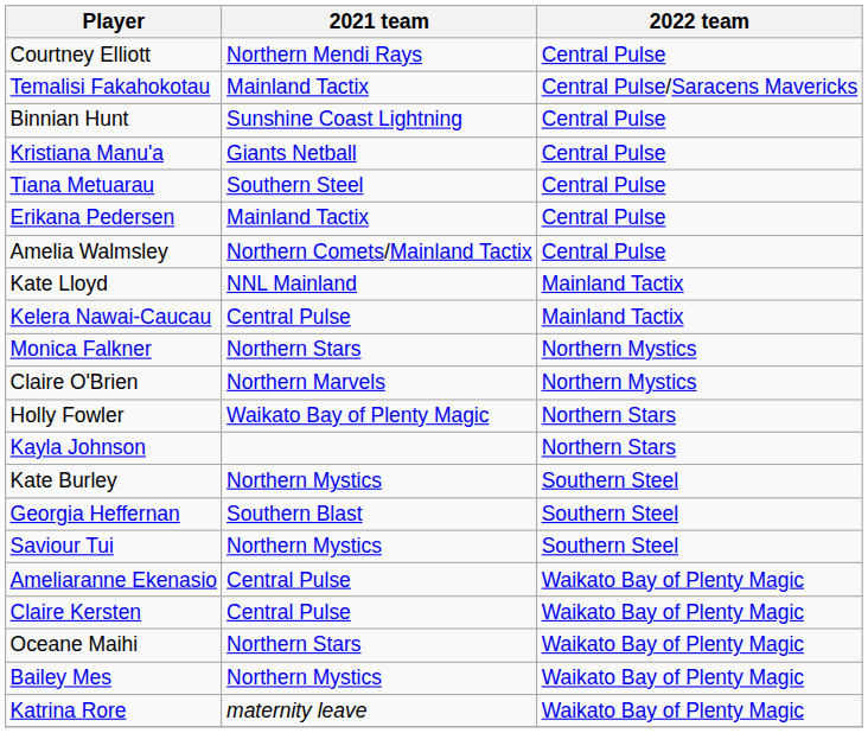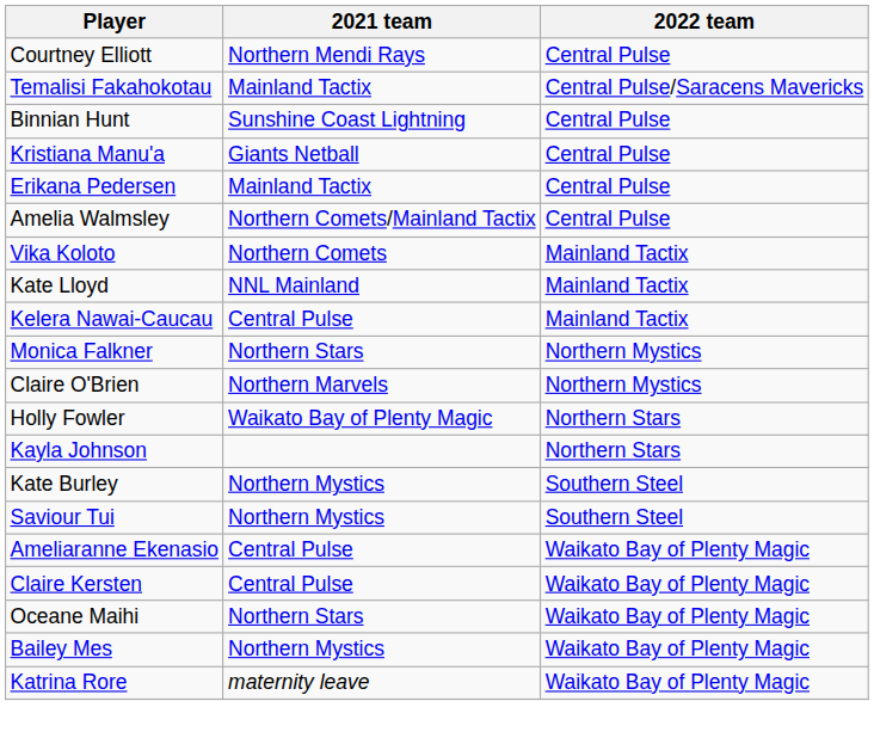- row: Tiana Metuarau | Southern Steel | Central Pulse
+ row: Vika Koloto | Northern Comets | Mainland Tactix
- row: Georgia Heffernan | Southern Blast | Southern Steel
